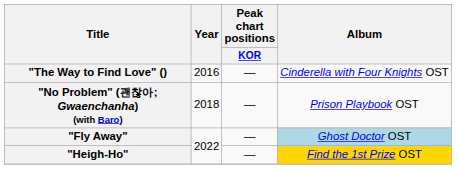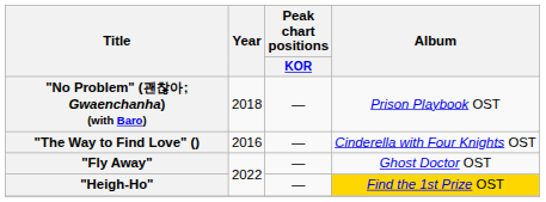rows swapped: "The Way to Find Love" () <-> "No Problem" (괜찮아; Gwaenchanha) (with Baro)
"Fly Away" | Album: lightblue background -> no background
